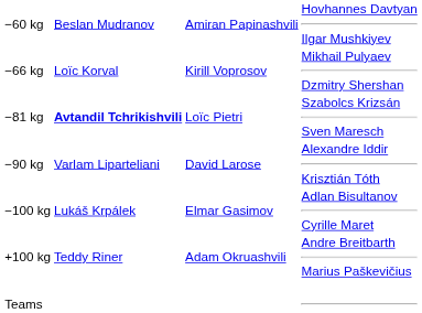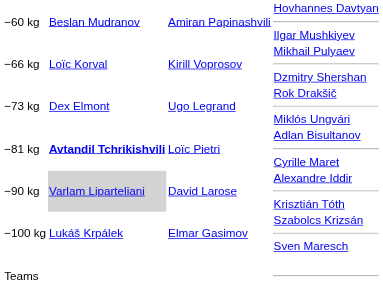+ row: −73 kg | Dex Elmont | Ugo Legrand | Rok Drakšič Miklós Ungvári
−81 kg | column 4: Szabolcs Krizsán Sven Maresch -> Adlan Bisultanov Cyrille Maret
−90 kg | column 2: no background -> lightgrey background
−100 kg | column 4: Adlan Bisultanov Cyrille Maret -> Szabolcs Krizsán Sven Maresch
- row: +100 kg | Teddy Riner | Adam Okruashvili | Andre Breitbarth Marius Paškevičius
